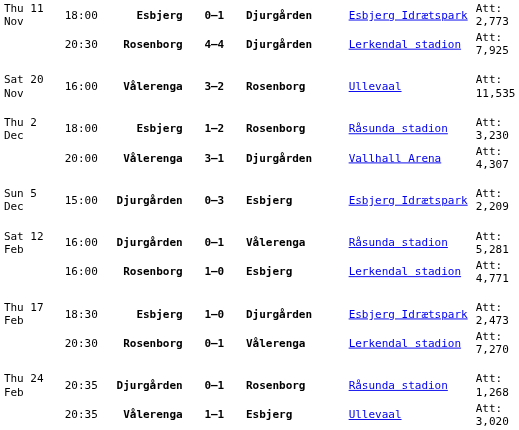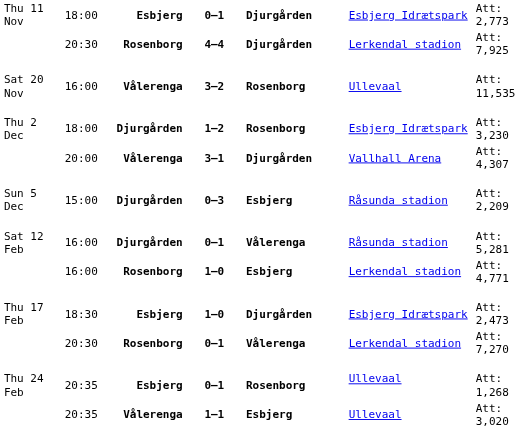Thu 2 Dec | column 3: Esbjerg -> Djurgården
Thu 2 Dec | column 6: Råsunda stadion -> Esbjerg Idrætspark
Sun 5 Dec | column 6: Esbjerg Idrætspark -> Råsunda stadion
Thu 24 Feb | column 3: Djurgården -> Esbjerg
Thu 24 Feb | column 6: Råsunda stadion -> Ullevaal
